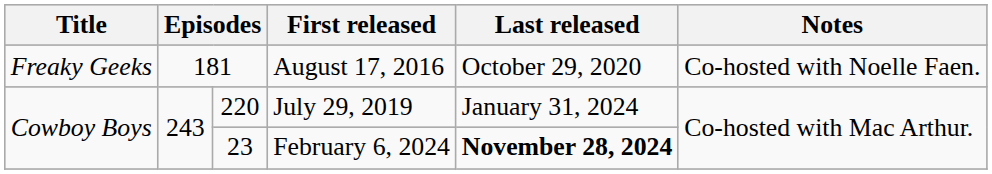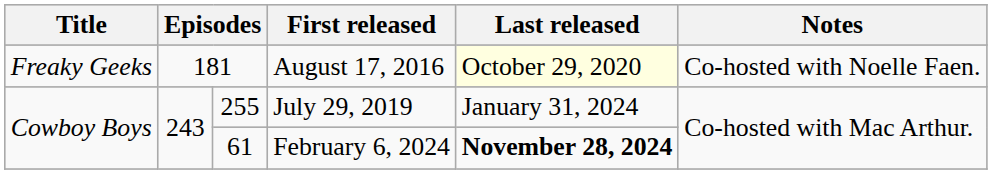August 17, 2016 | Last released: no background -> lightyellow background
July 29, 2019 | column 3: 220 -> 255
February 6, 2024 | column 3: 23 -> 61
